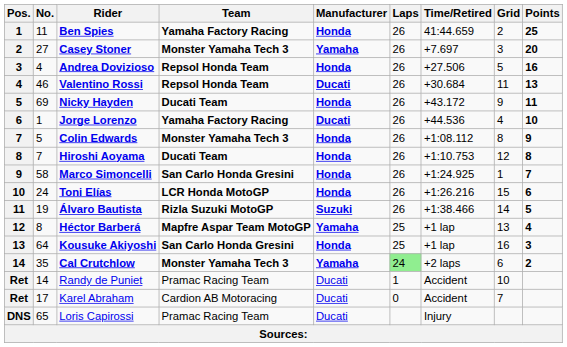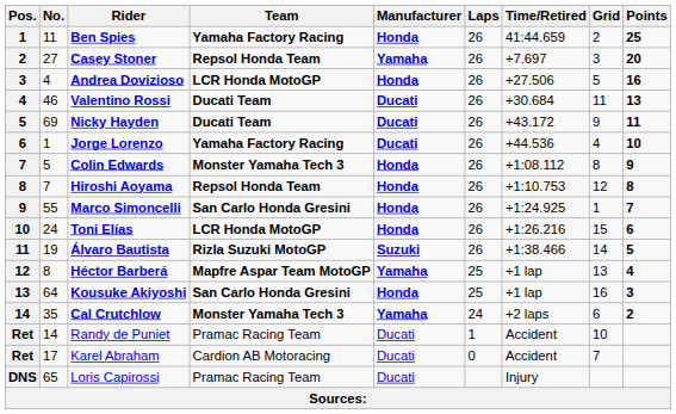Casey Stoner | Team: Monster Yamaha Tech 3 -> Repsol Honda Team
Andrea Dovizioso | Team: Repsol Honda Team -> LCR Honda MotoGP
Valentino Rossi | Team: Repsol Honda Team -> Ducati Team
Nicky Hayden | Manufacturer: Honda -> Ducati
Hiroshi Aoyama | Team: Ducati Team -> Repsol Honda Team
Marco Simoncelli | No.: 58 -> 55
Cal Crutchlow | Laps: lightgreen background -> no background
